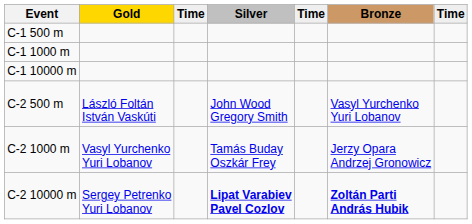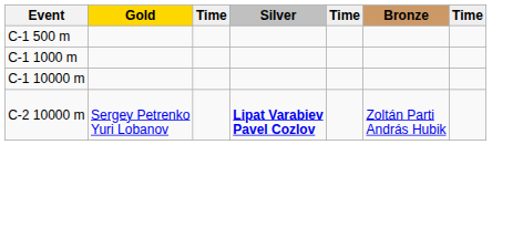- row: C-2 500 m | László Foltán István Vaskúti | John Wood Gregory Smith | Vasyl Yurchenko Yuri Lobanov
- row: C-2 1000 m | Vasyl Yurchenko Yuri Lobanov | Tamás Buday Oszkár Frey | Jerzy Opara Andrzej Gronowicz
C-2 10000 m | Bronze: bold -> normal
